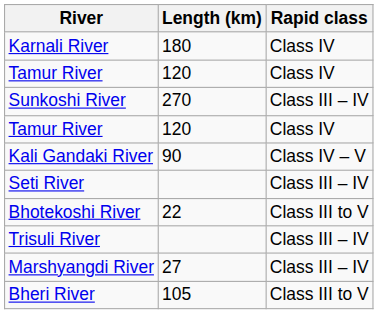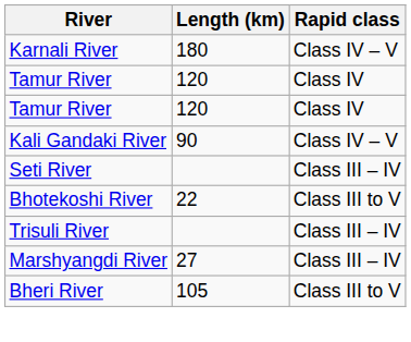Karnali River | Rapid class: Class IV -> Class IV – V
- row: Sunkoshi River | 270 | Class III – IV
